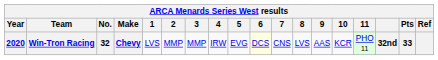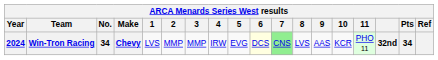Win-Tron Racing | Year: 2020 -> 2024
Win-Tron Racing | No.: 32 -> 34
Win-Tron Racing | 7: no background -> lightgreen background
Win-Tron Racing | Pts: 33 -> 34
